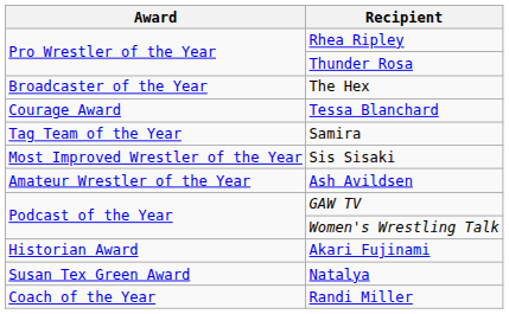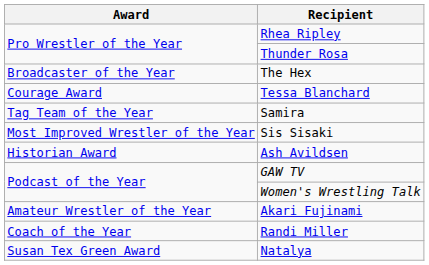Ash Avildsen | Award: Amateur Wrestler of the Year -> Historian Award
Akari Fujinami | Award: Historian Award -> Amateur Wrestler of the Year
rows swapped: Randi Miller <-> Natalya
